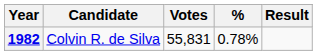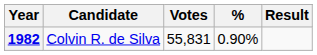1982 | %: 0.78% -> 0.90%
